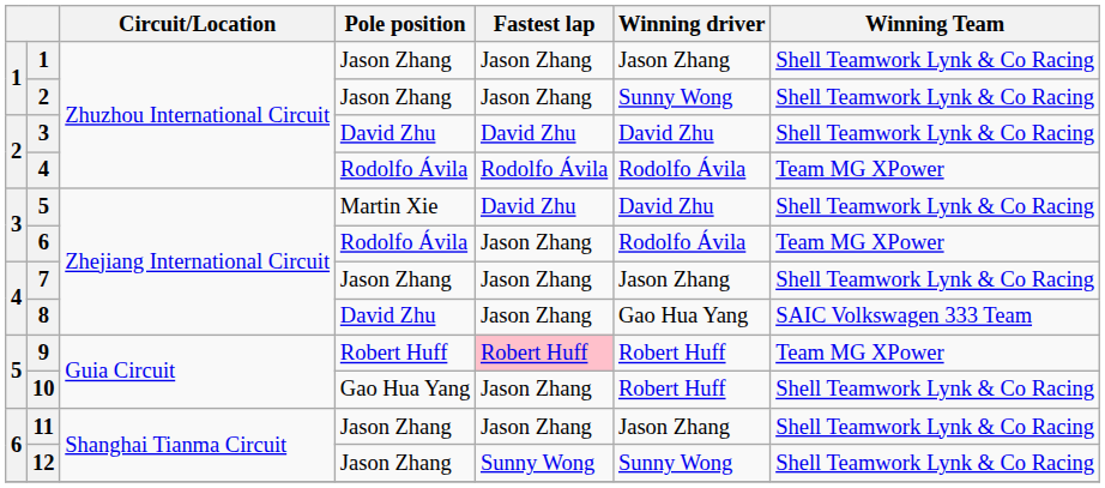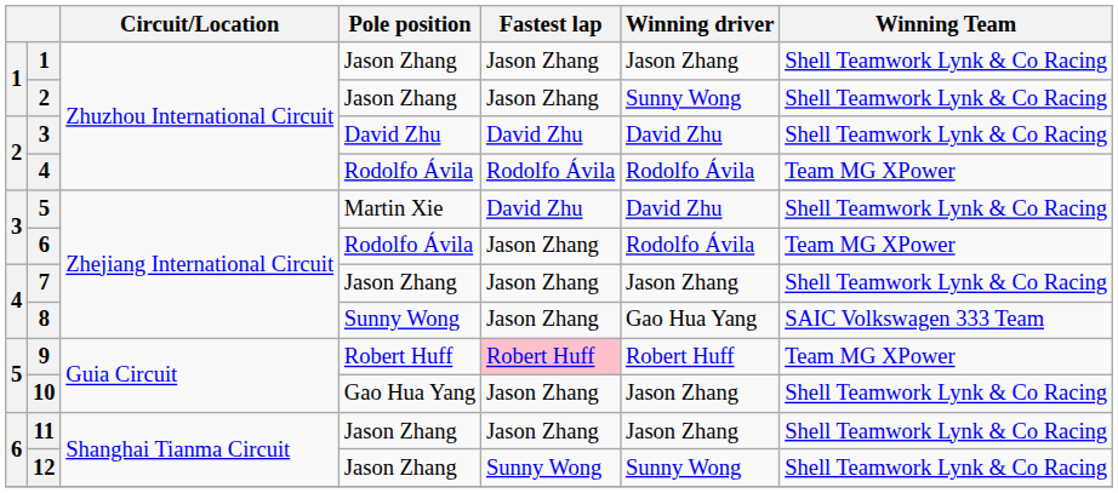8 | Pole position: David Zhu -> Sunny Wong
10 | Winning driver: Robert Huff -> Jason Zhang
